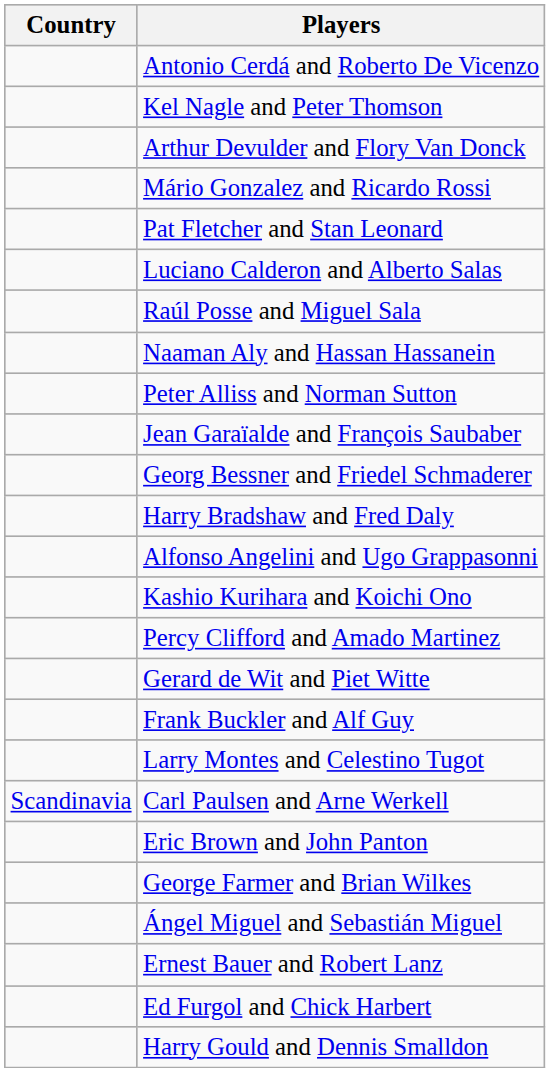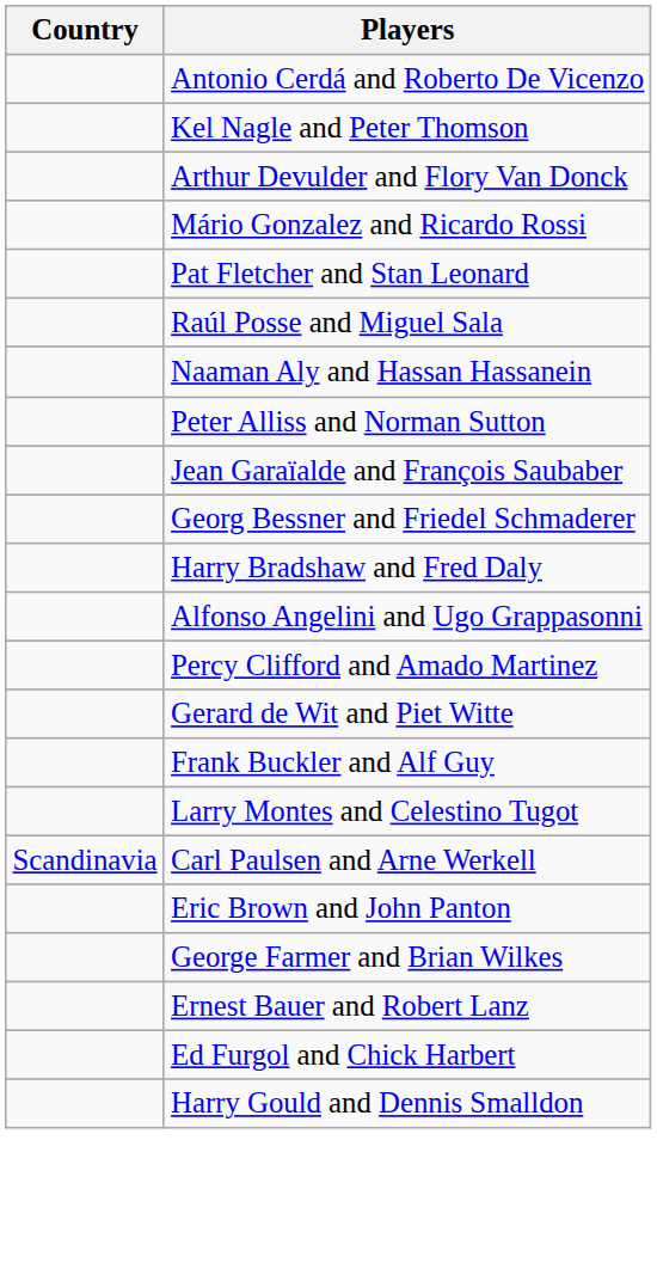- row: Luciano Calderon and Alberto Salas
- row: Kashio Kurihara and Koichi Ono
- row: Ángel Miguel and Sebastián Miguel
